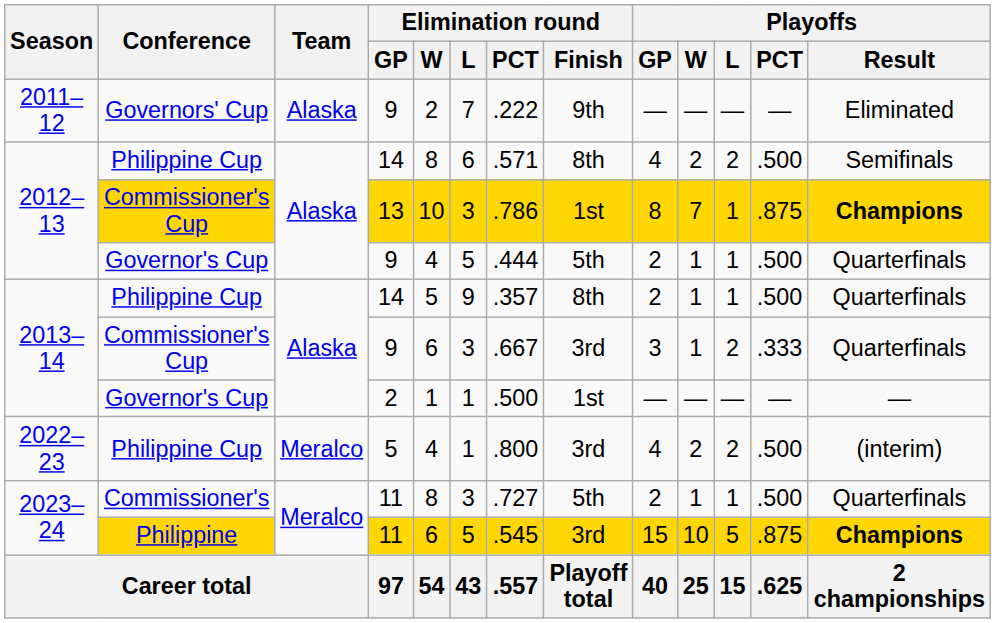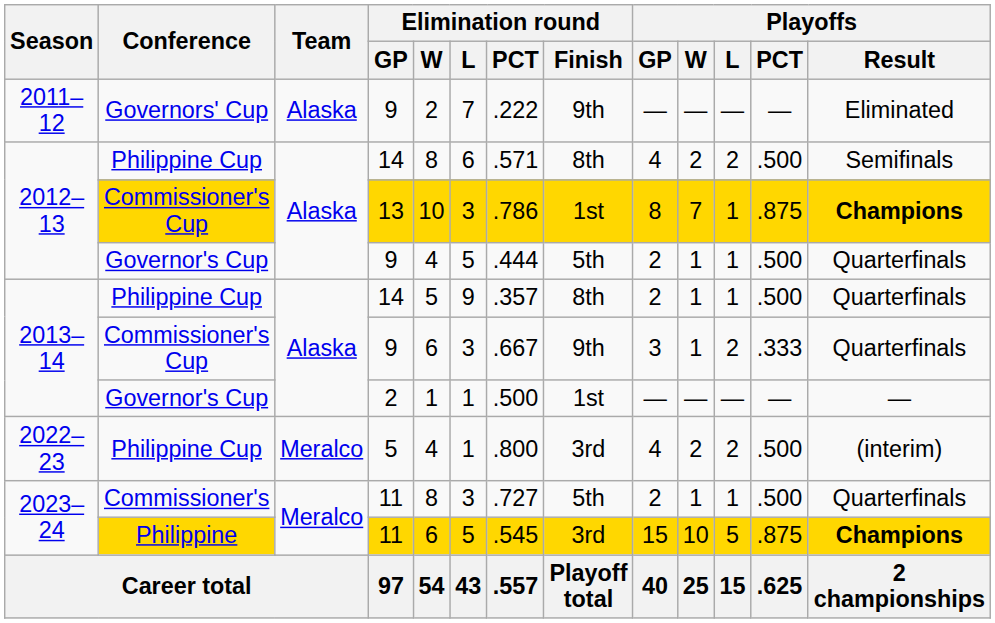2013–14 / Commissioner's Cup | Elimination round / Finish: 3rd -> 9th
